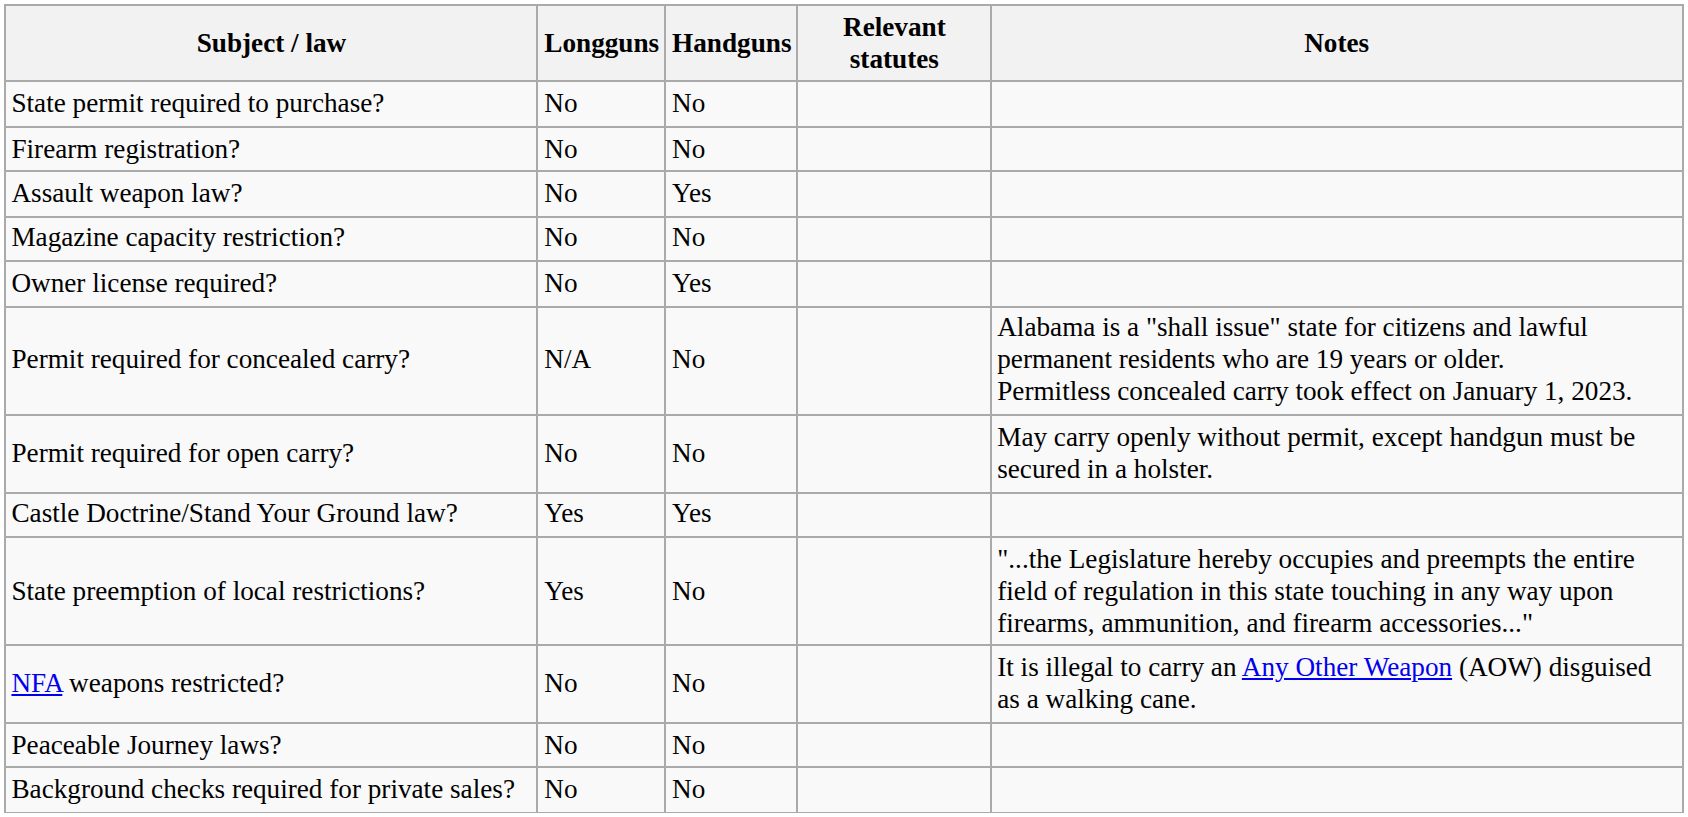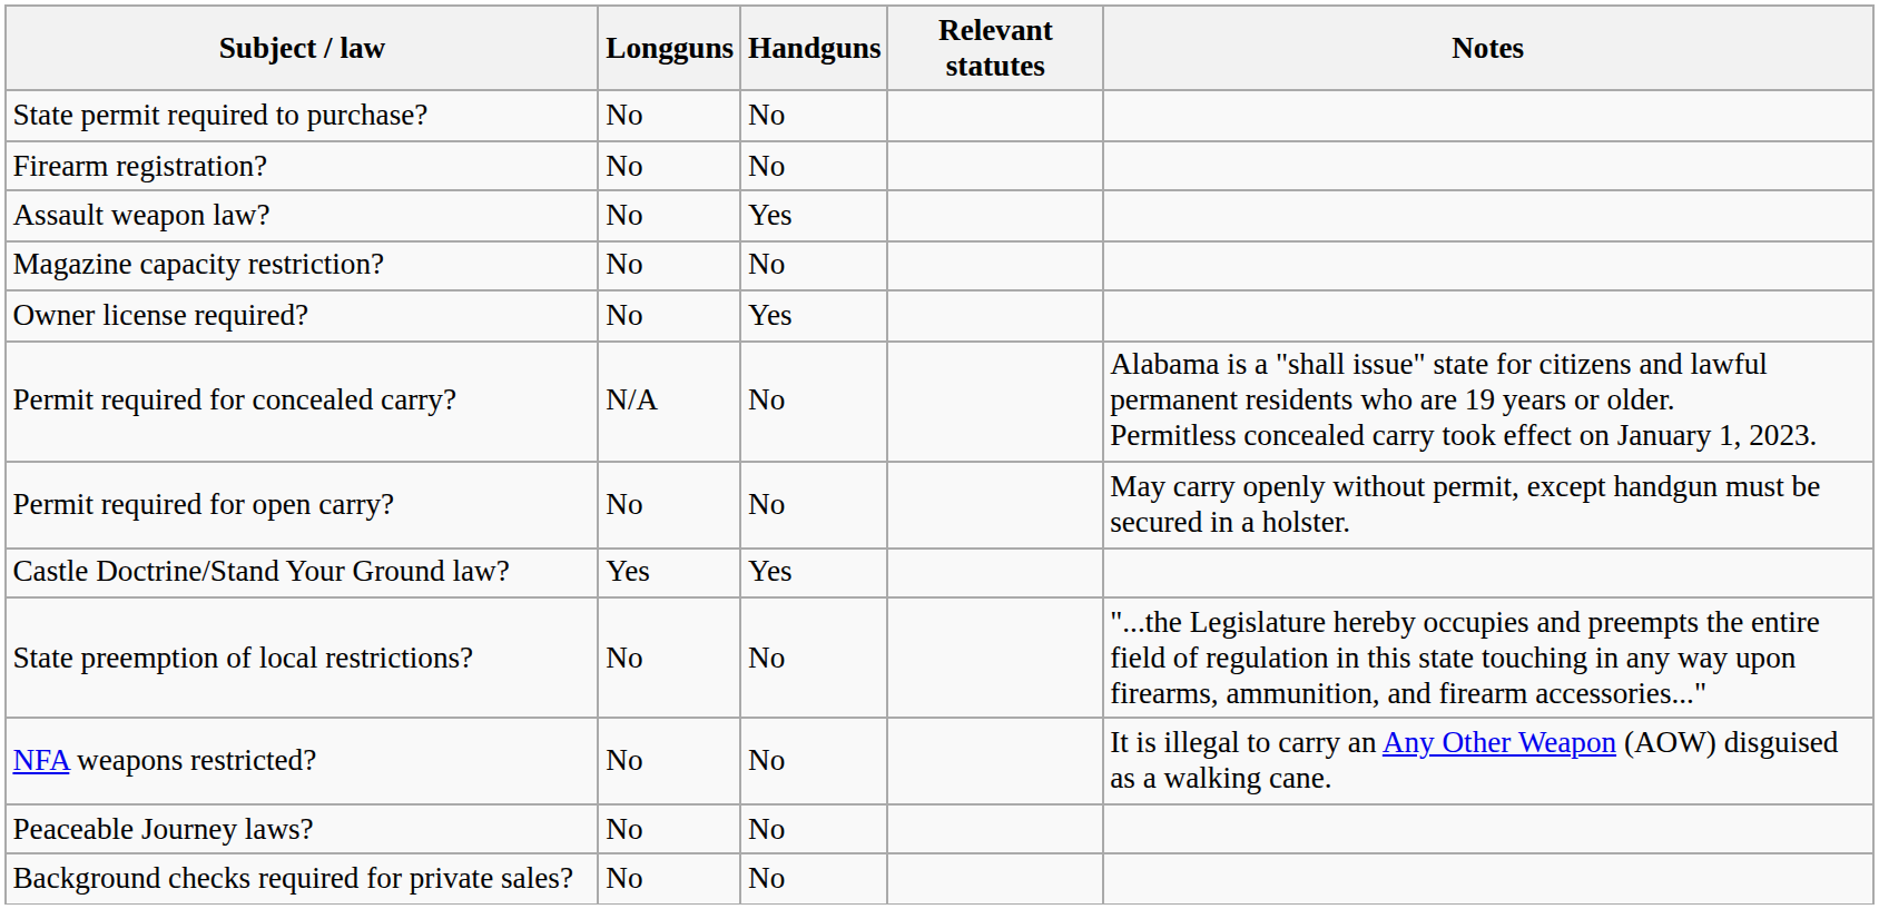State preemption of local restrictions? | Longguns: Yes -> No
